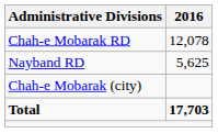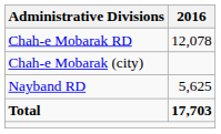rows swapped: Nayband RD <-> Chah-e Mobarak (city)
